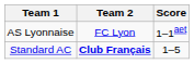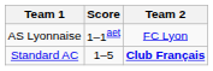columns swapped: Score <-> Team 2
